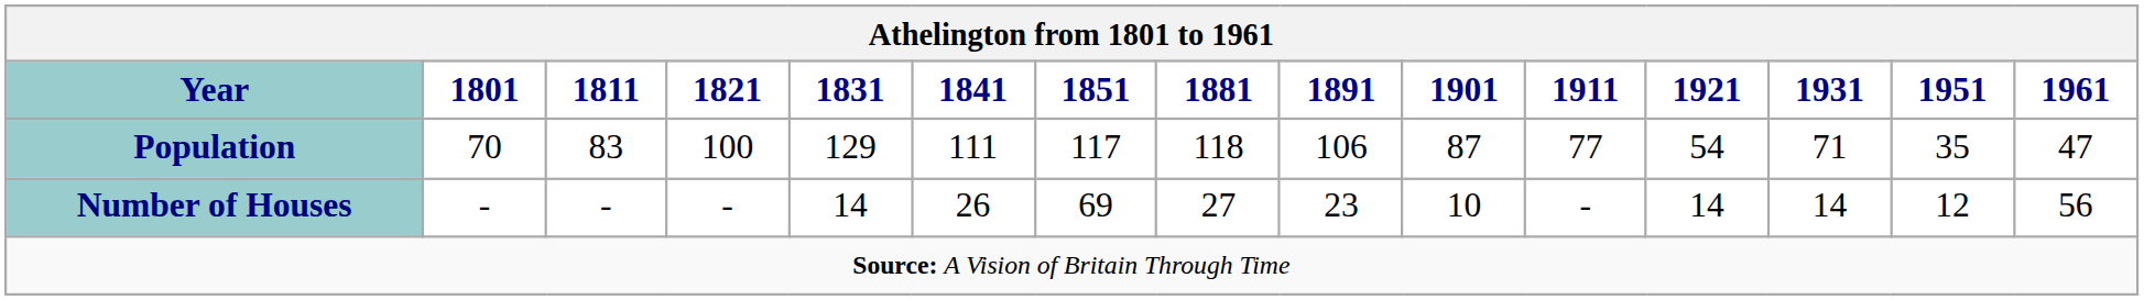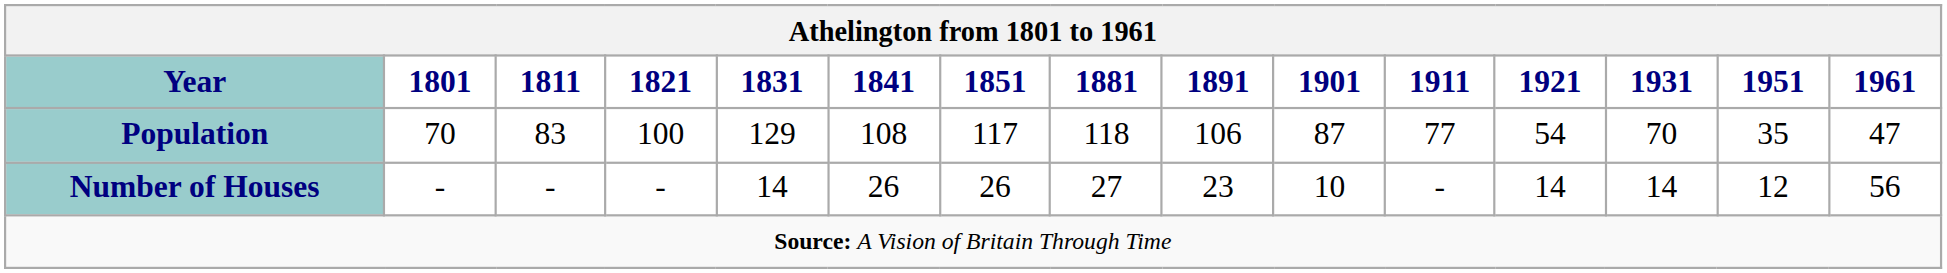Population | 1841: 111 -> 108
Population | 1931: 71 -> 70
Number of Houses | 1851: 69 -> 26
